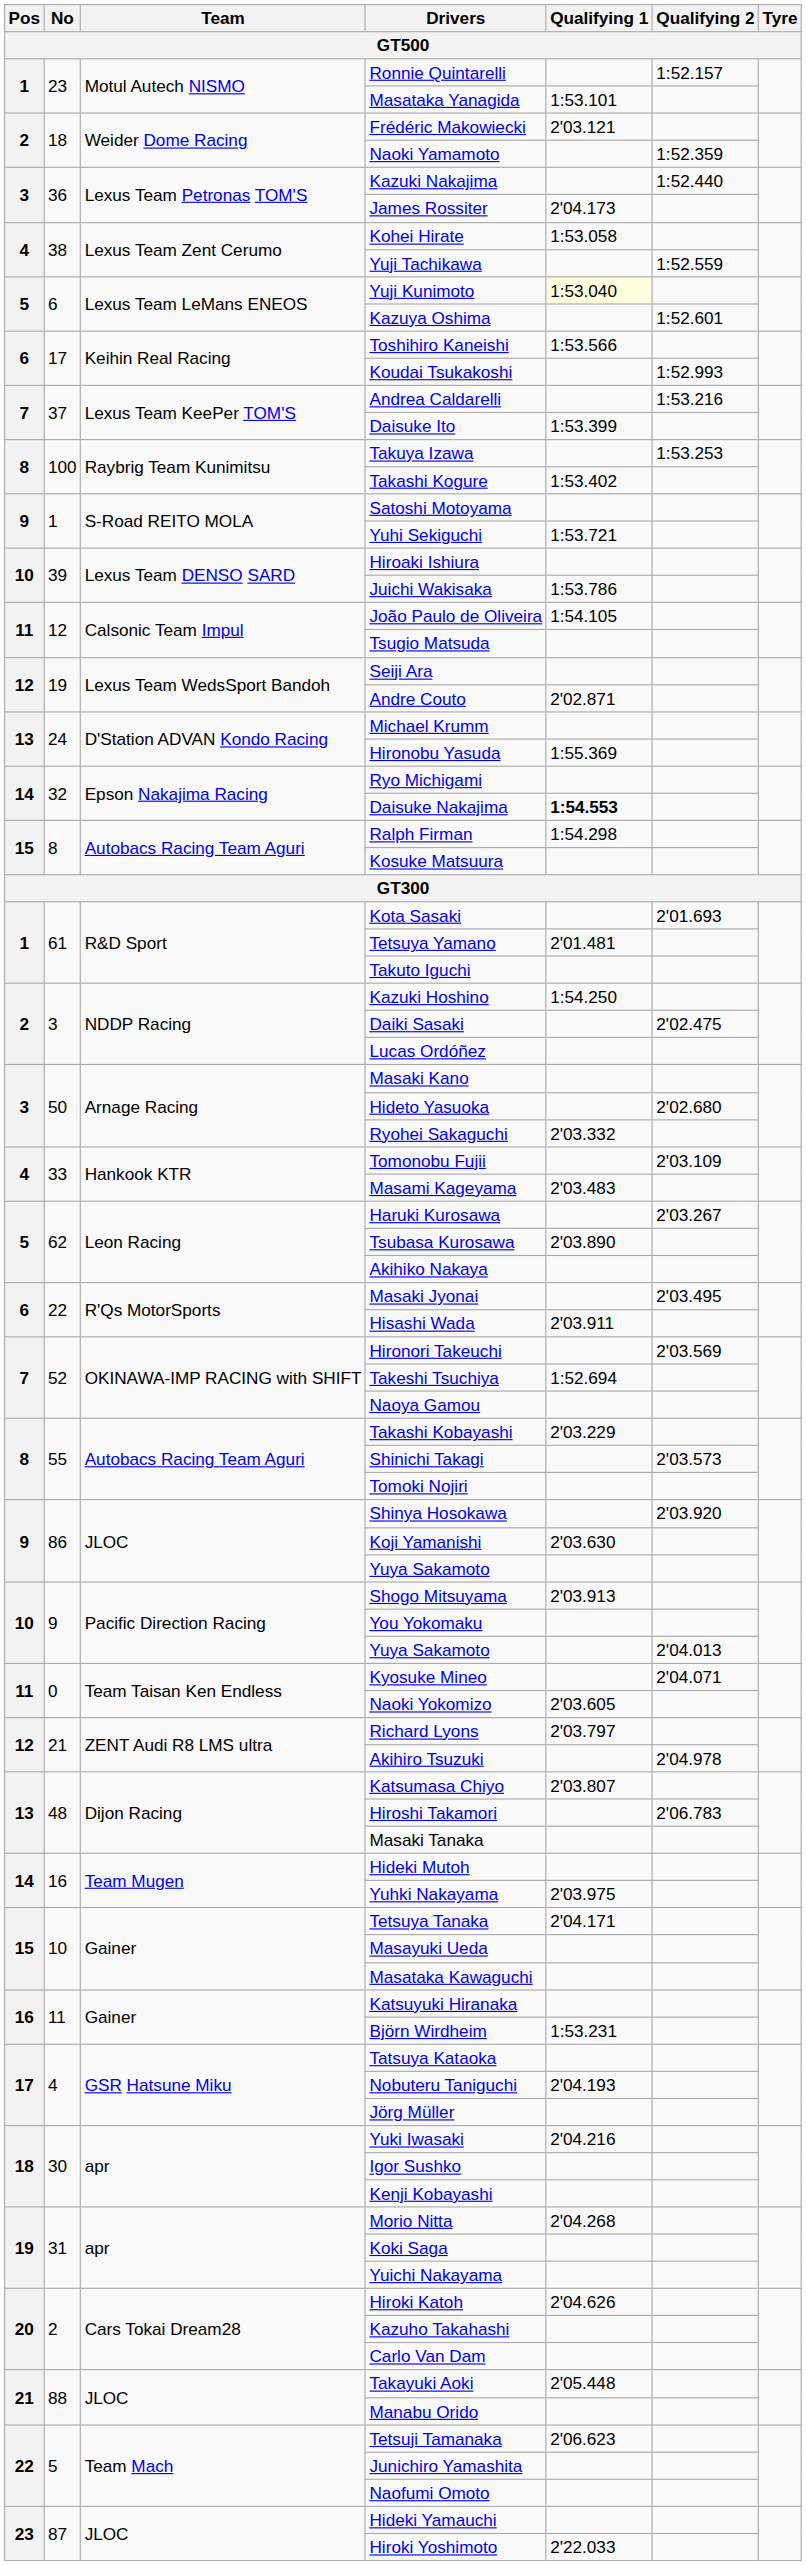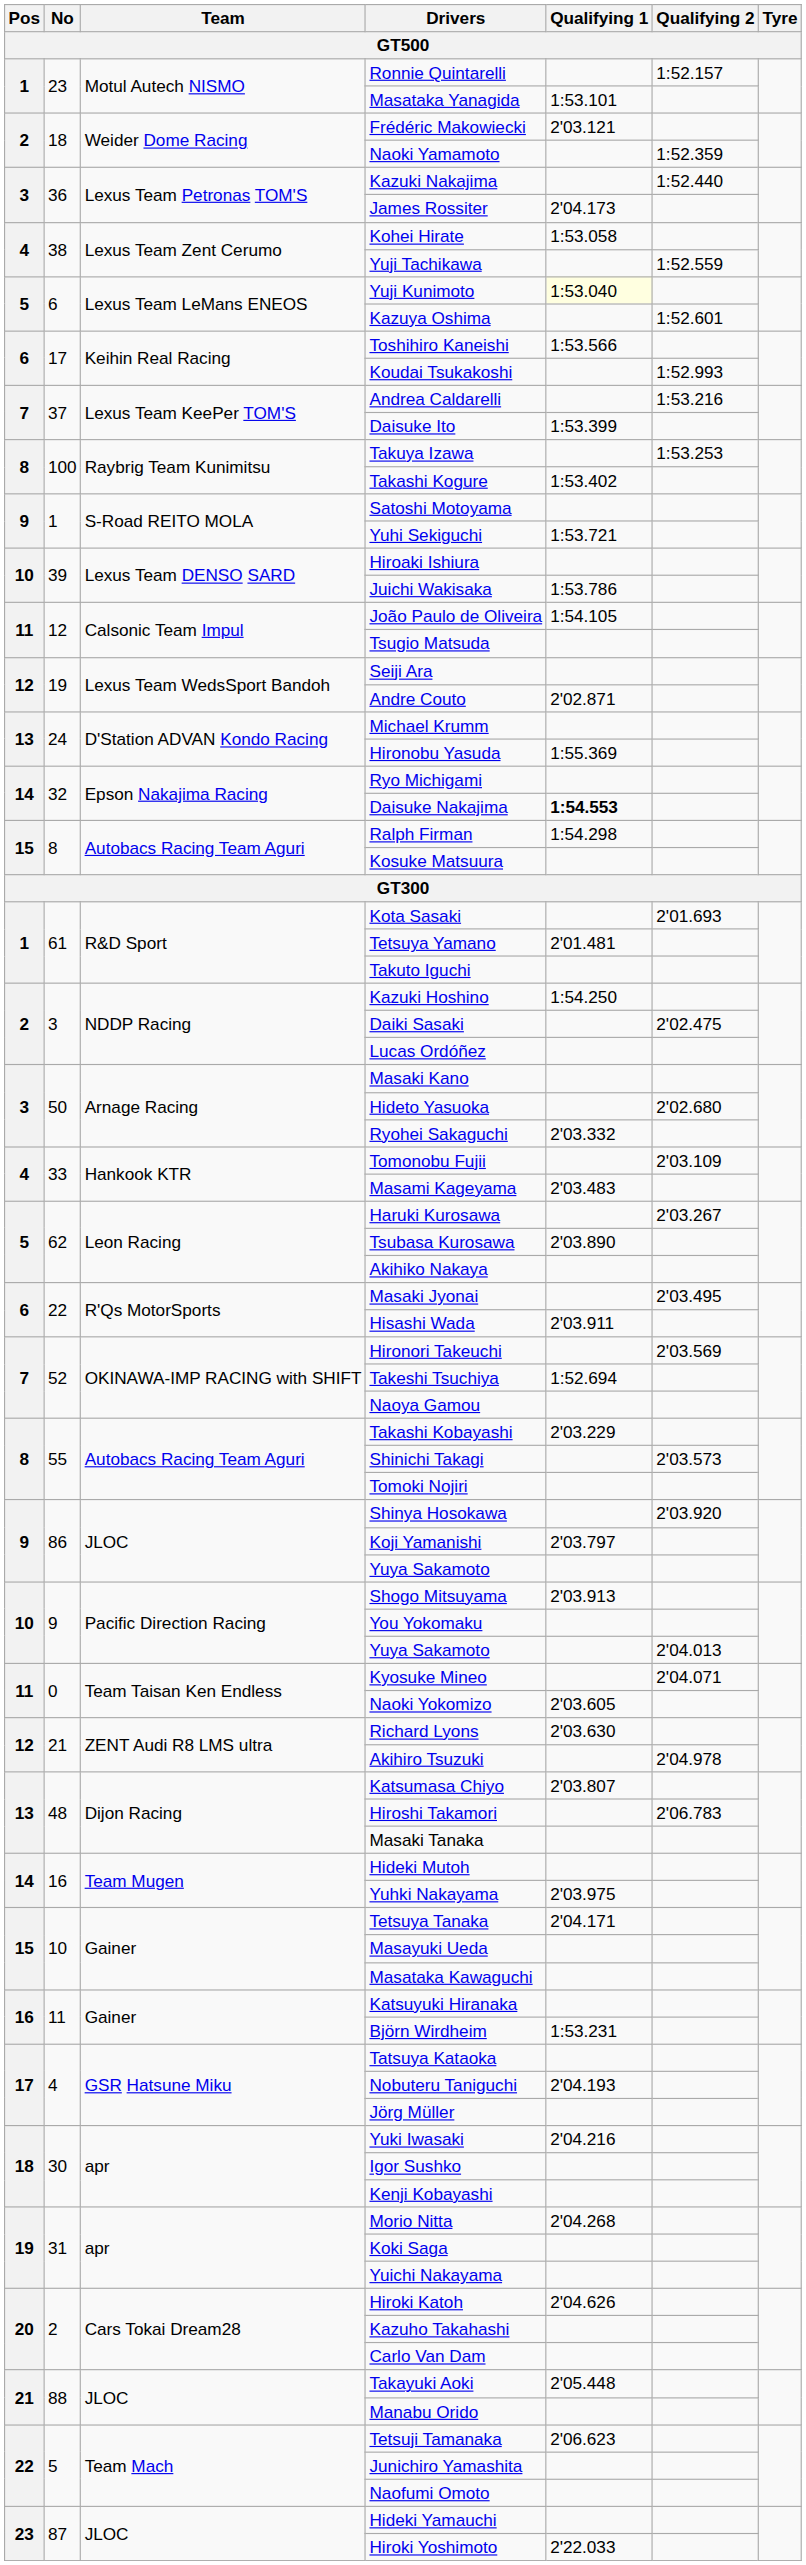Koji Yamanishi | Qualifying 1: 2'03.630 -> 2'03.797
Richard Lyons | Qualifying 1: 2'03.797 -> 2'03.630
